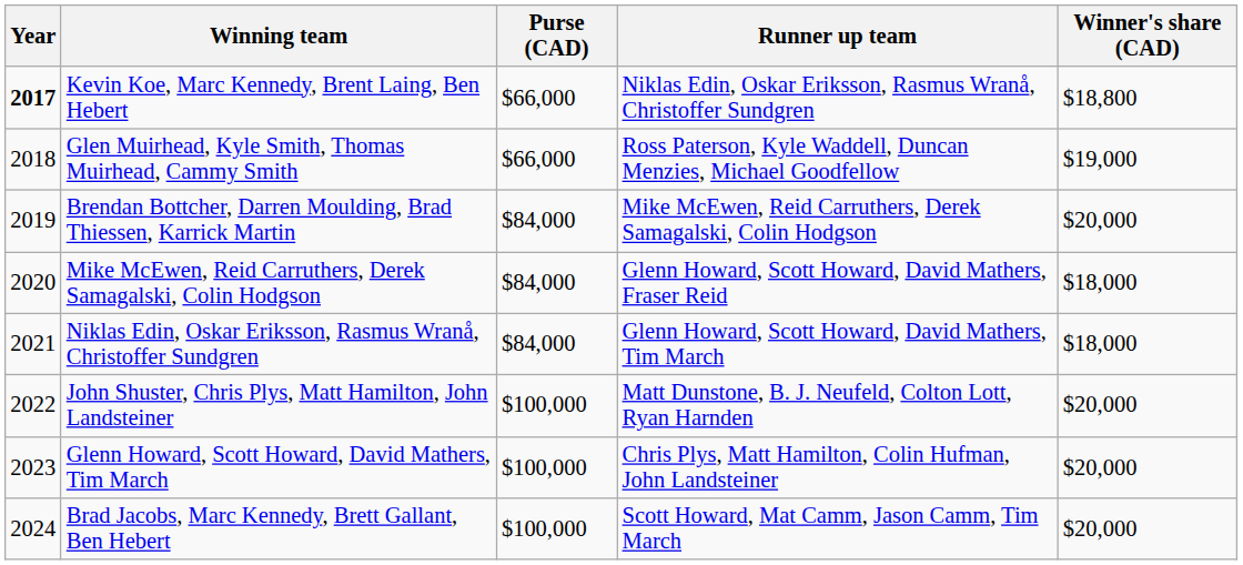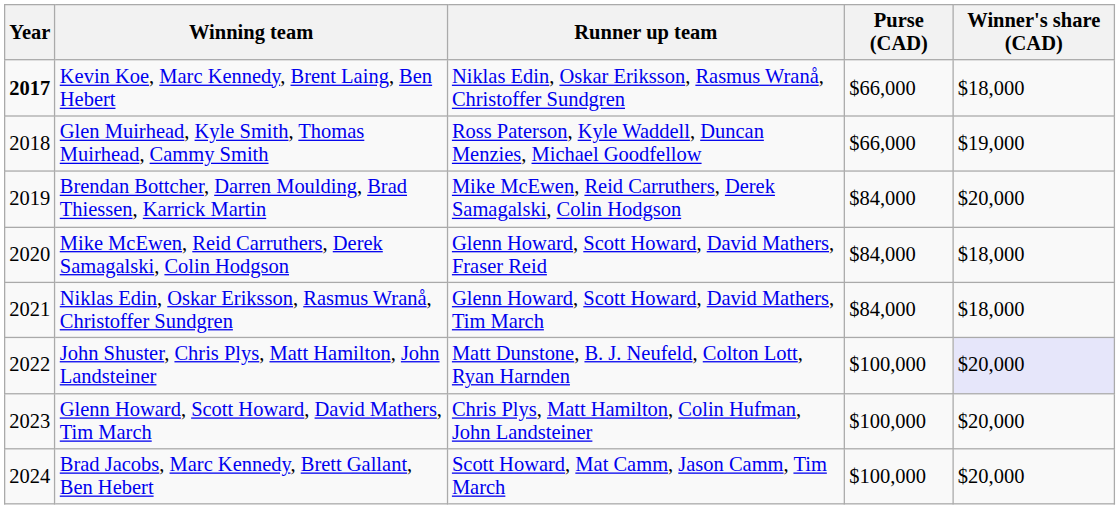columns swapped: Runner up team <-> Purse (CAD)
Kevin Koe, Marc Kennedy, Brent Laing, Ben Hebert | Winner's share (CAD): $18,800 -> $18,000
John Shuster, Chris Plys, Matt Hamilton, John Landsteiner | Winner's share (CAD): no background -> lavender background
